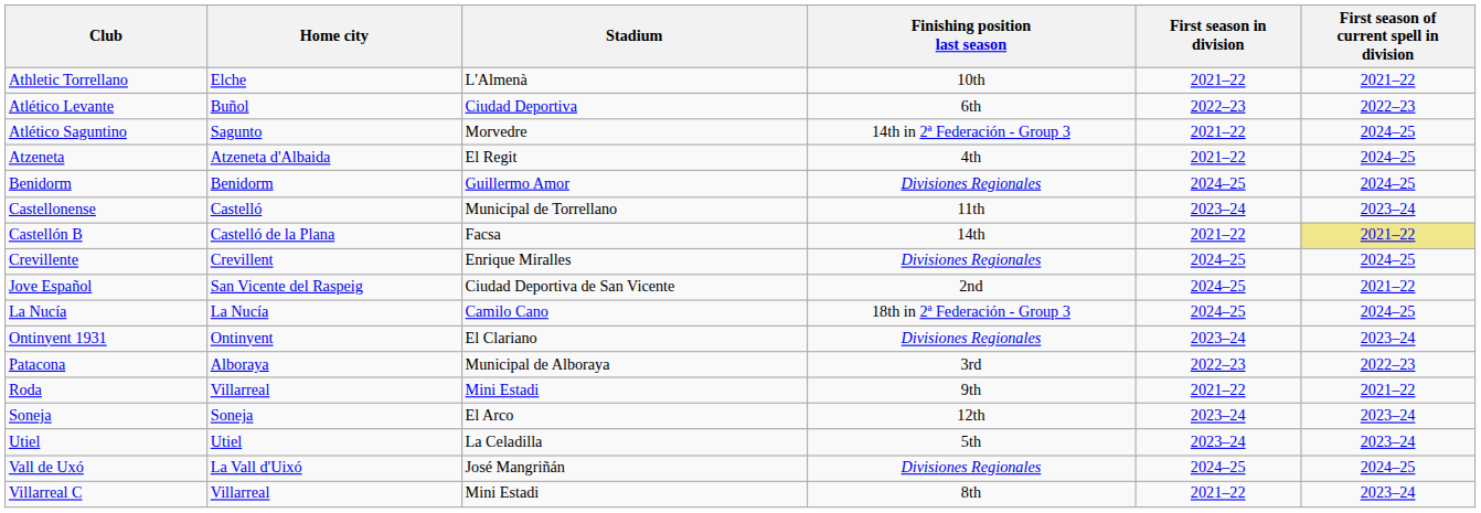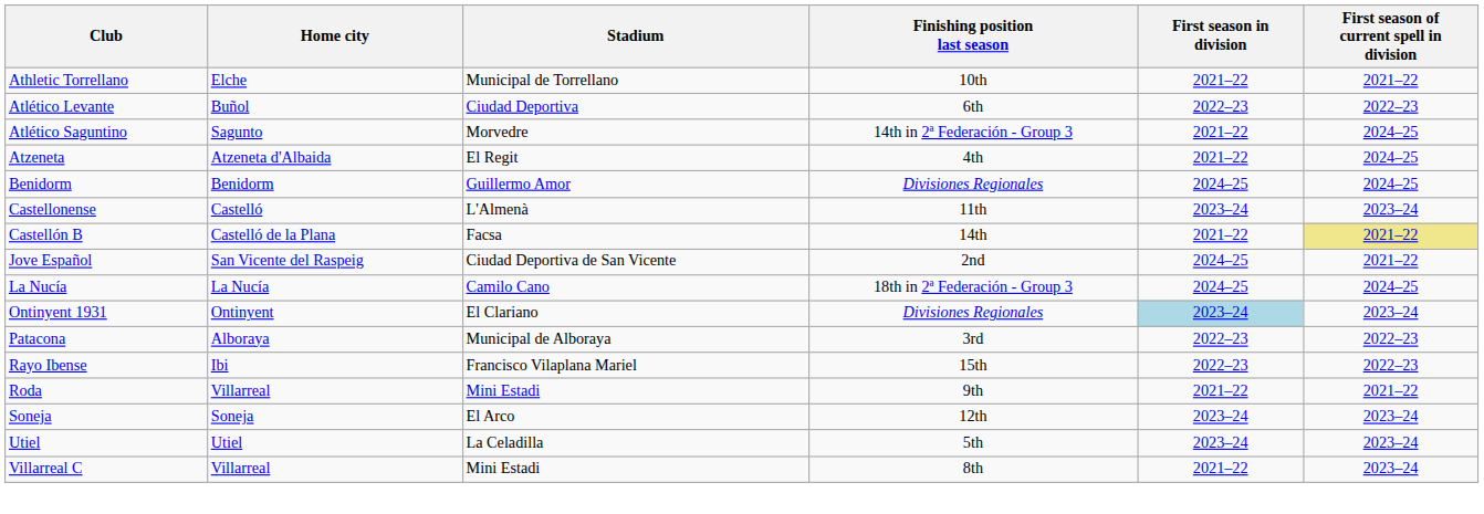Athletic Torrellano | Stadium: L'Almenà -> Municipal de Torrellano
Castellonense | Stadium: Municipal de Torrellano -> L'Almenà
- row: Crevillente | Crevillent | Enrique Miralles | Divisiones Regionales | 2024–25 | 2024–25
Ontinyent 1931 | First season in division: no background -> lightblue background
+ row: Rayo Ibense | Ibi | Francisco Vilaplana Mariel | 15th | 2022–23 | 2022–23
- row: Vall de Uxó | La Vall d'Uixó | José Mangriñán | Divisiones Regionales | 2024–25 | 2024–25
